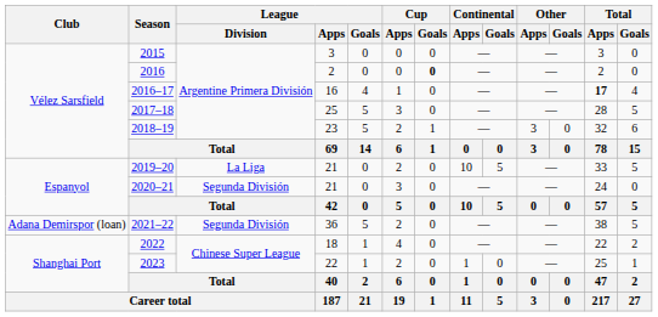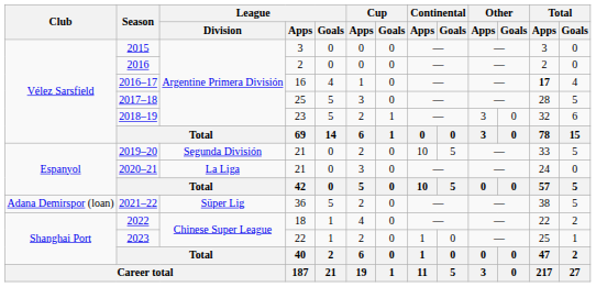2016 | Cup / Goals: bold -> normal
2019–20 | League / Division: La Liga -> Segunda División
2020–21 | League / Division: Segunda División -> La Liga
2021–22 | League / Division: Segunda División -> Süper Lig
